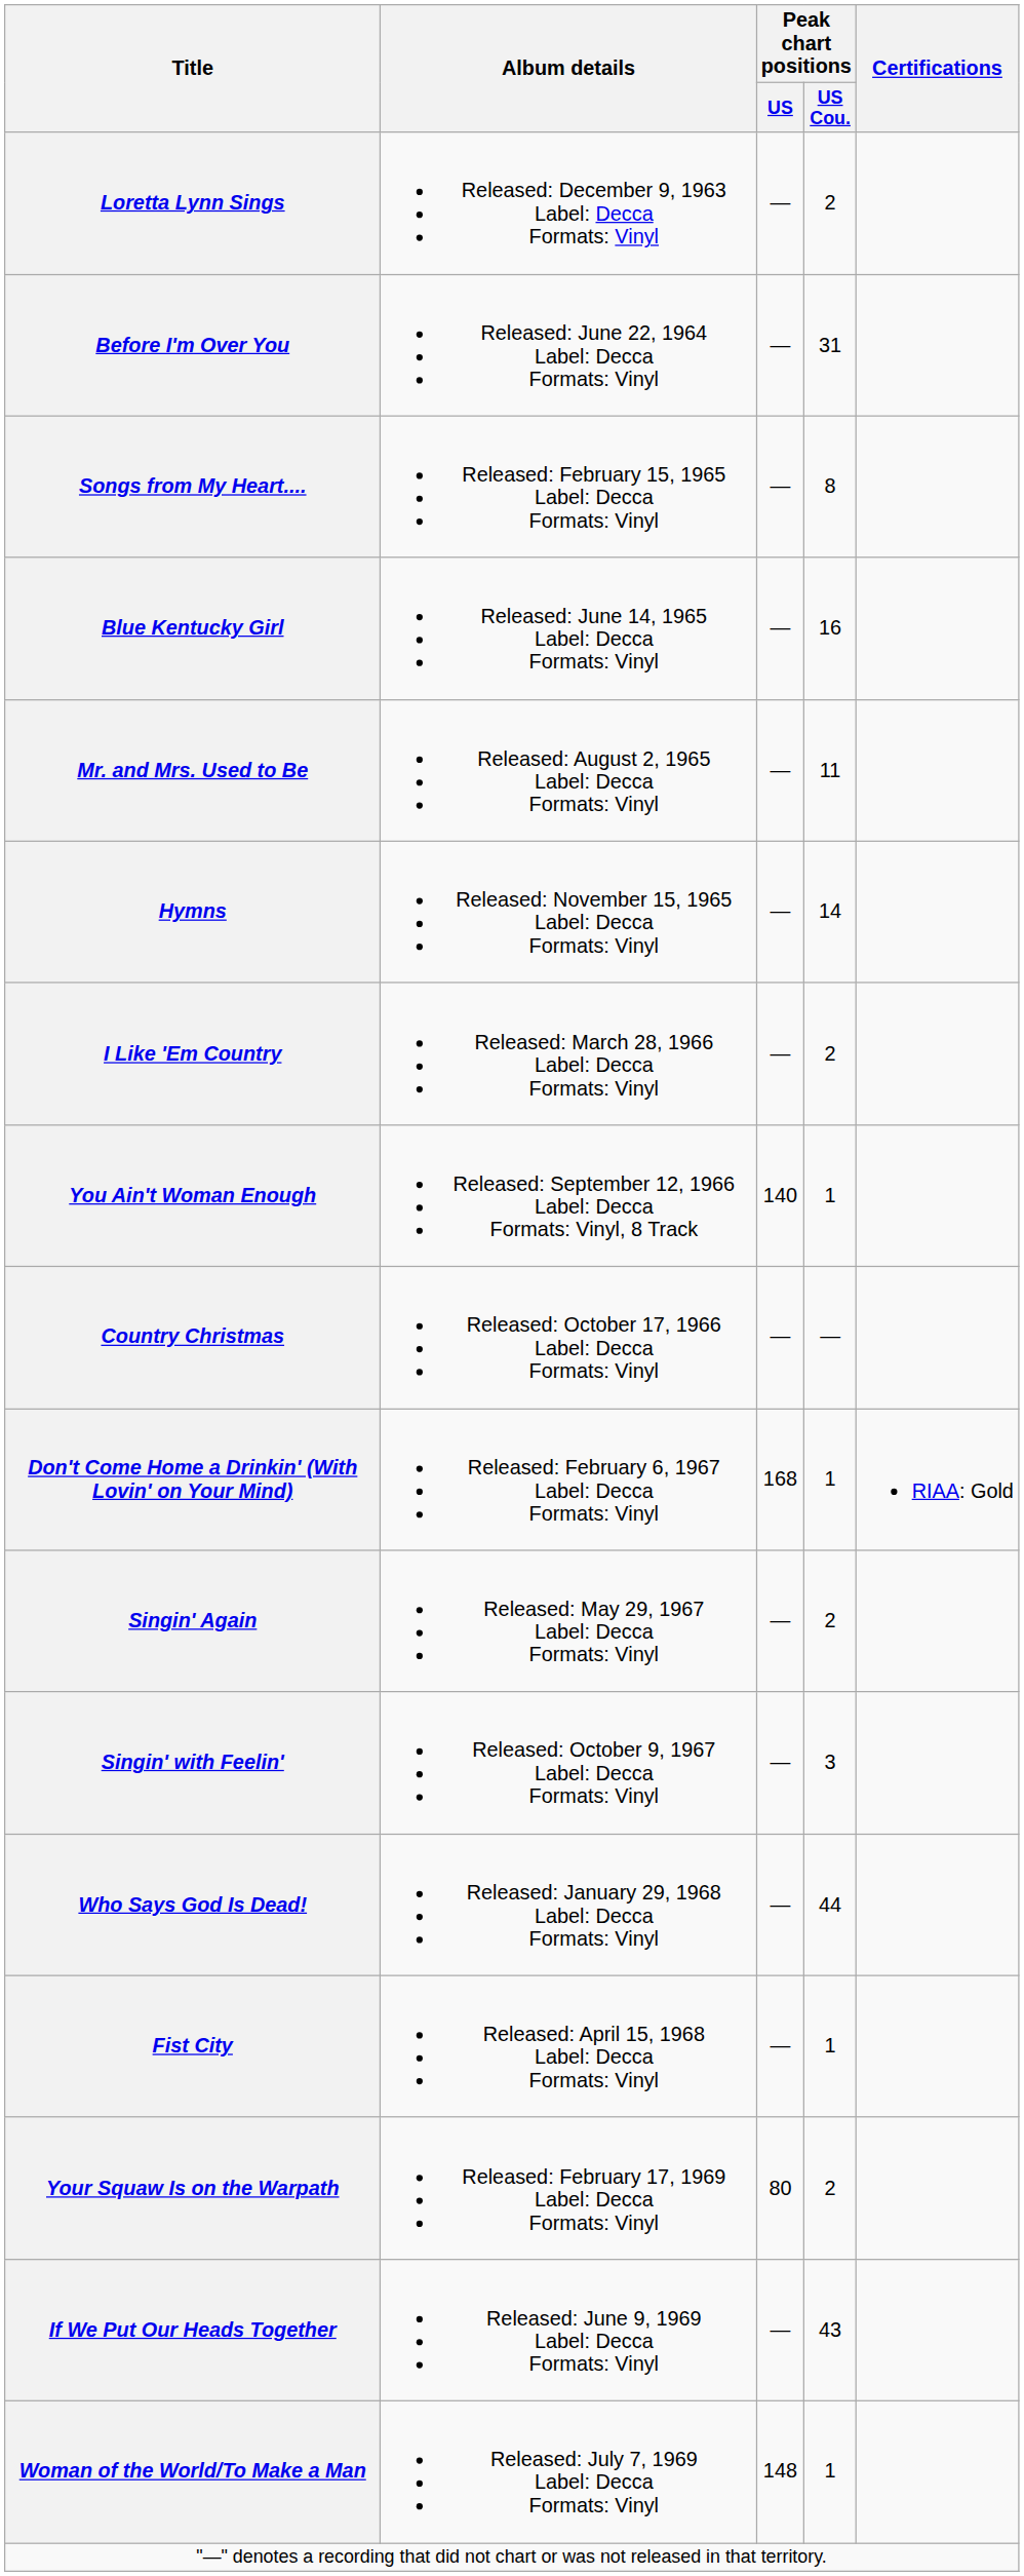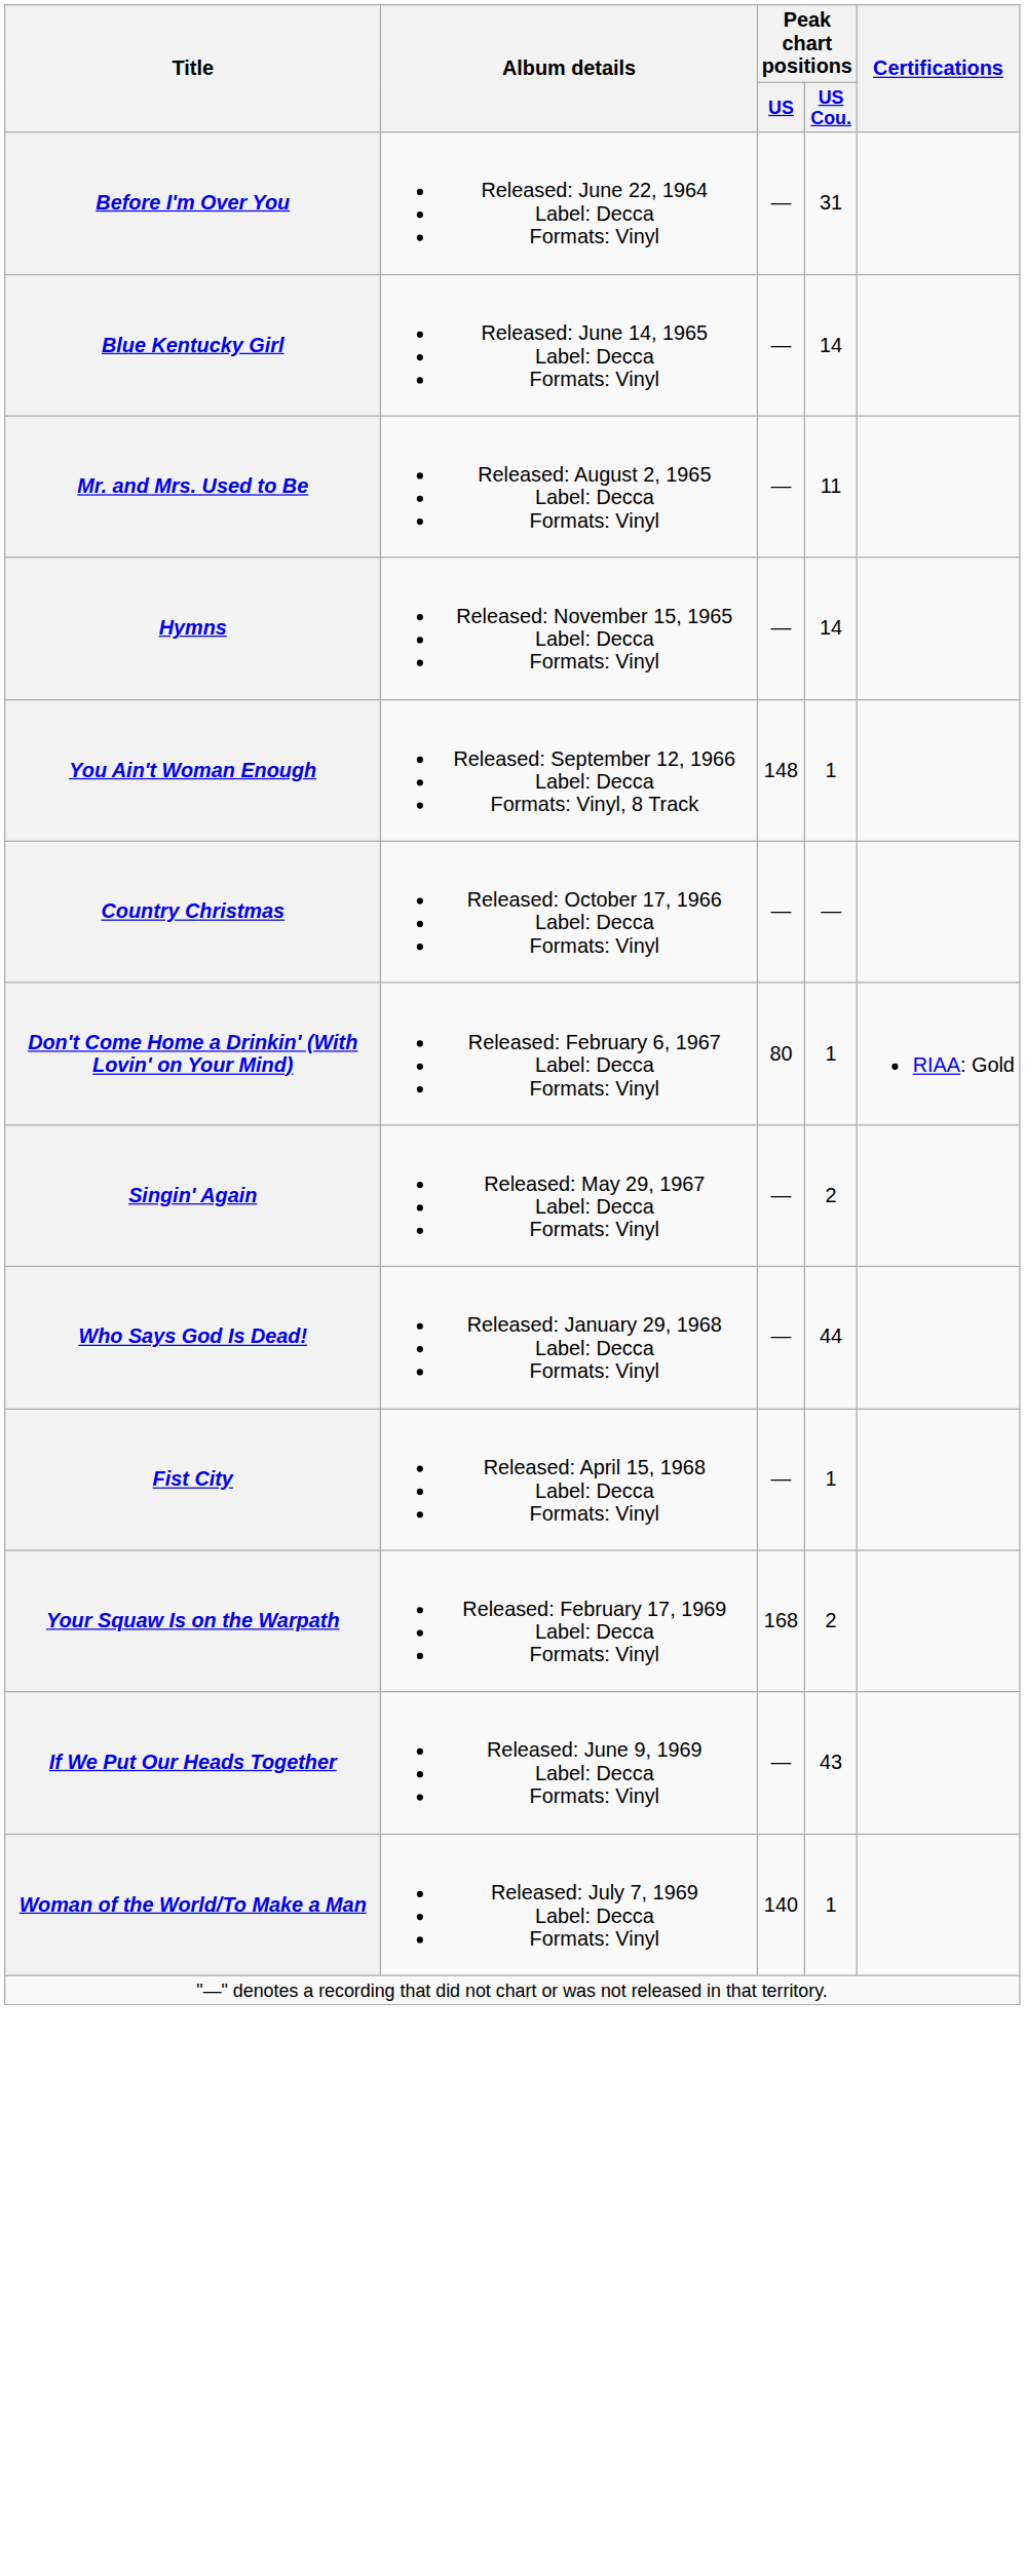- row: Loretta Lynn Sings | Released: December 9, 1963 Label: Decca Formats: Vinyl | — | 2
- row: Songs from My Heart.... | Released: February 15, 1965 Label: Decca Formats: Vinyl | — | 8
Blue Kentucky Girl | Peak chart positions / US Cou.: 16 -> 14
- row: I Like 'Em Country | Released: March 28, 1966 Label: Decca Formats: Vinyl | — | 2
You Ain't Woman Enough | Peak chart positions / US: 140 -> 148
Don't Come Home a Drinkin' (With Lovin' on Your Mind) | Peak chart positions / US: 168 -> 80
- row: Singin' with Feelin' | Released: October 9, 1967 Label: Decca Formats: Vinyl | — | 3
Your Squaw Is on the Warpath | Peak chart positions / US: 80 -> 168
Woman of the World/To Make a Man | Peak chart positions / US: 148 -> 140
